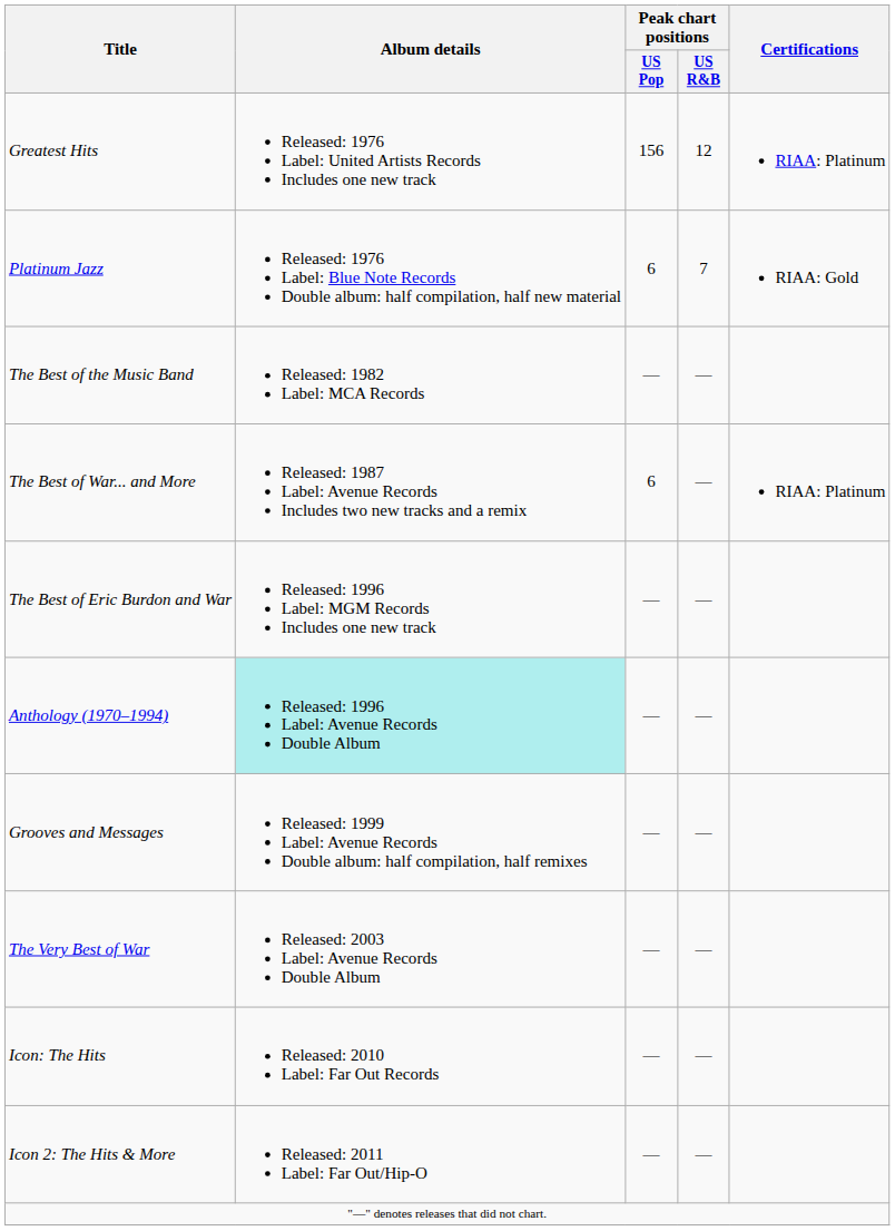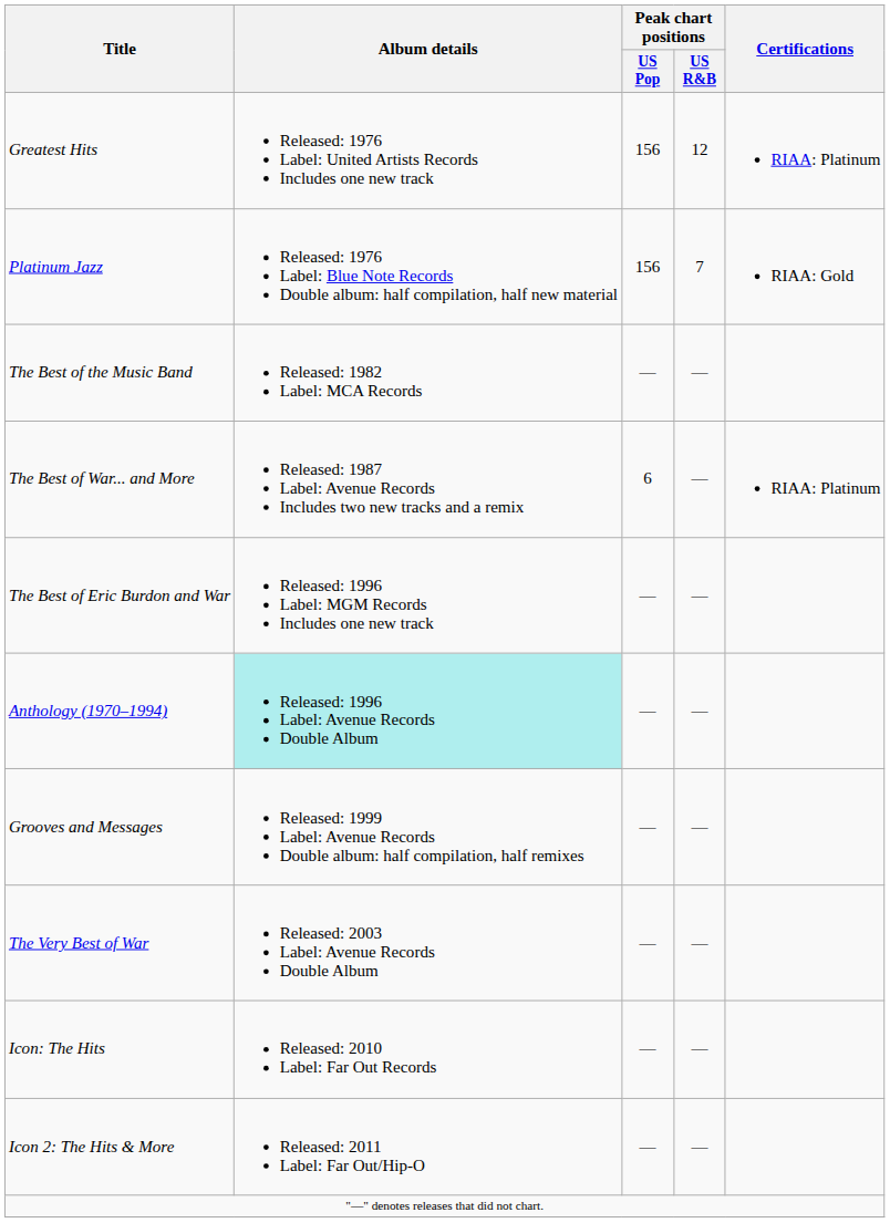Platinum Jazz | Peak chart positions / US Pop: 6 -> 156
